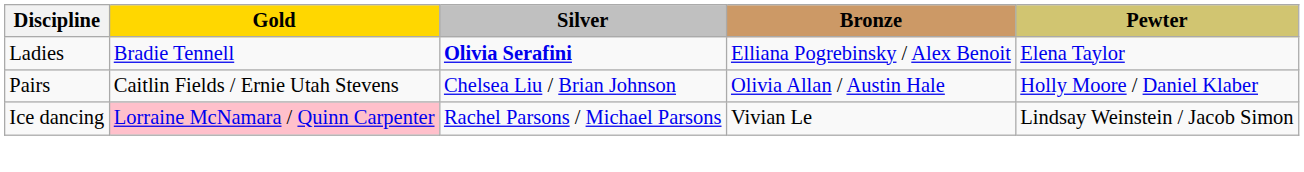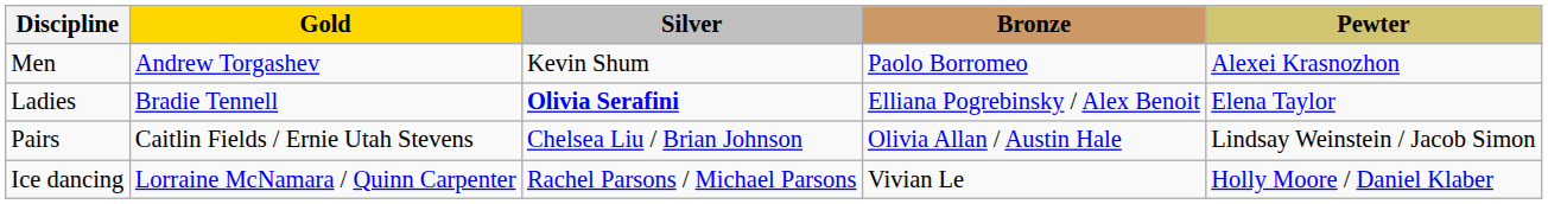+ row: Men | Andrew Torgashev | Kevin Shum | Paolo Borromeo | Alexei Krasnozhon
Pairs | Pewter: Holly Moore / Daniel Klaber -> Lindsay Weinstein / Jacob Simon
Ice dancing | Gold: pink background -> no background
Ice dancing | Pewter: Lindsay Weinstein / Jacob Simon -> Holly Moore / Daniel Klaber
